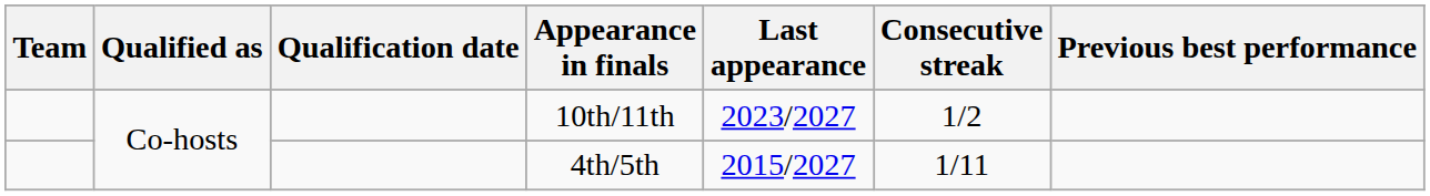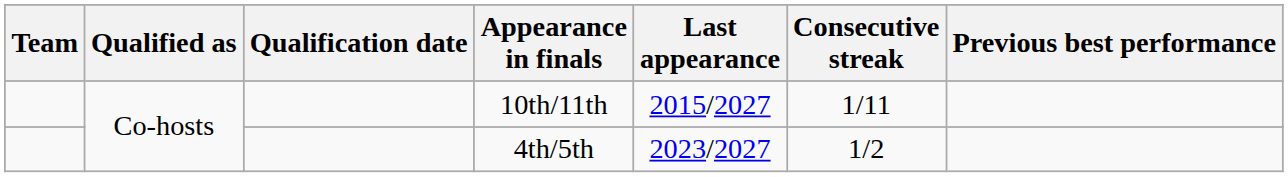10th/11th | Last appearance: 2023/2027 -> 2015/2027
10th/11th | Consecutive streak: 1/2 -> 1/11
4th/5th | Last appearance: 2015/2027 -> 2023/2027
4th/5th | Consecutive streak: 1/11 -> 1/2
